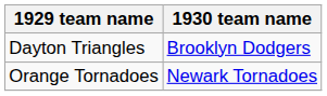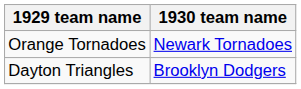rows swapped: Dayton Triangles <-> Orange Tornadoes
